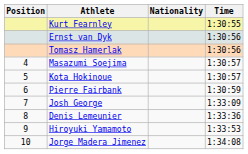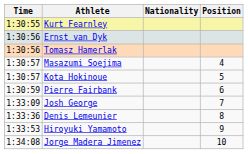columns swapped: Position <-> Time
